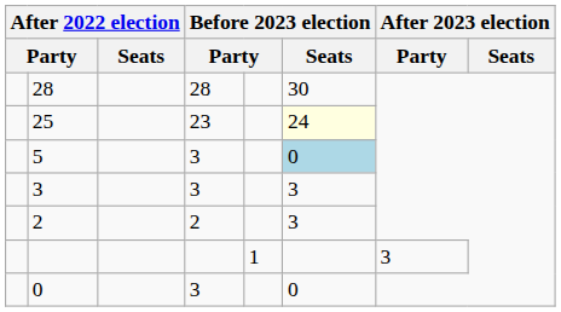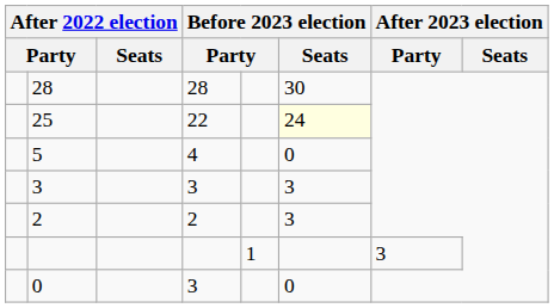25 | column 4: 23 -> 22
5 | column 4: 3 -> 4
5 | Before 2023 election / Seats: lightblue background -> no background
